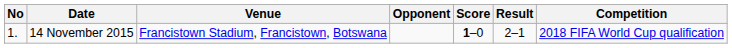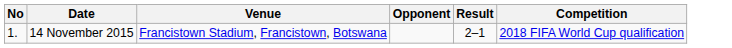- column: Score | 1–0
